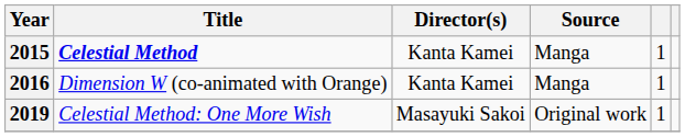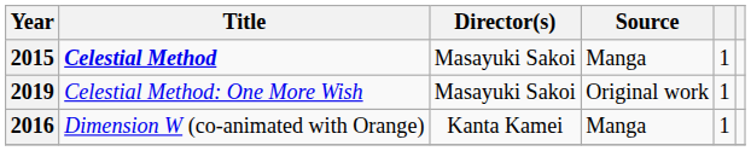2015 | Director(s): Kanta Kamei -> Masayuki Sakoi
rows swapped: 2016 <-> 2019
